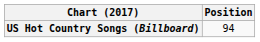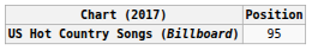US Hot Country Songs (Billboard) | Position: 94 -> 95
